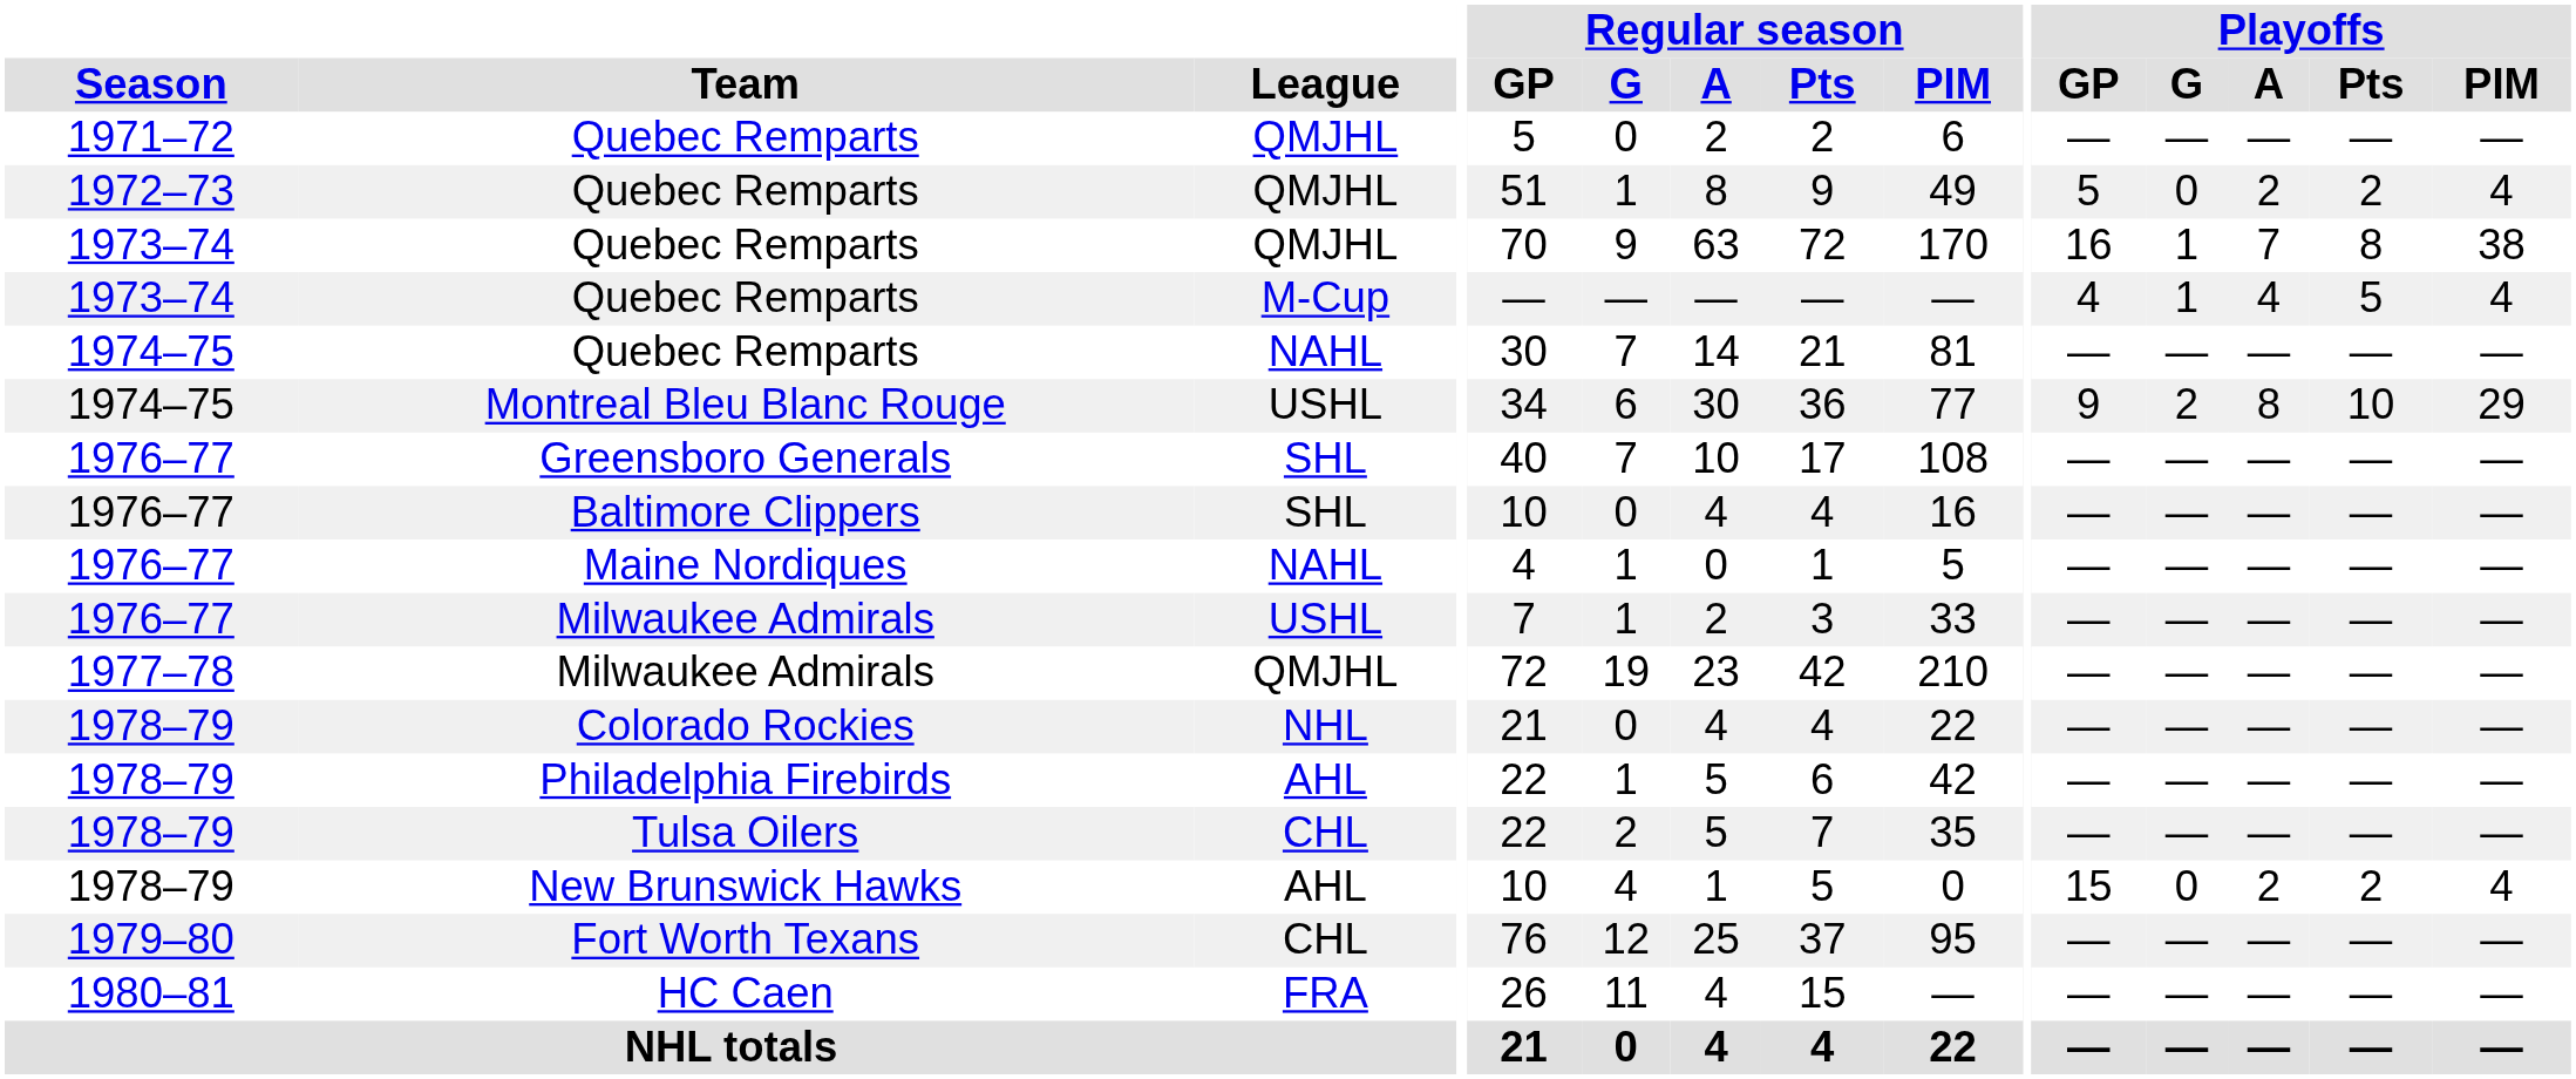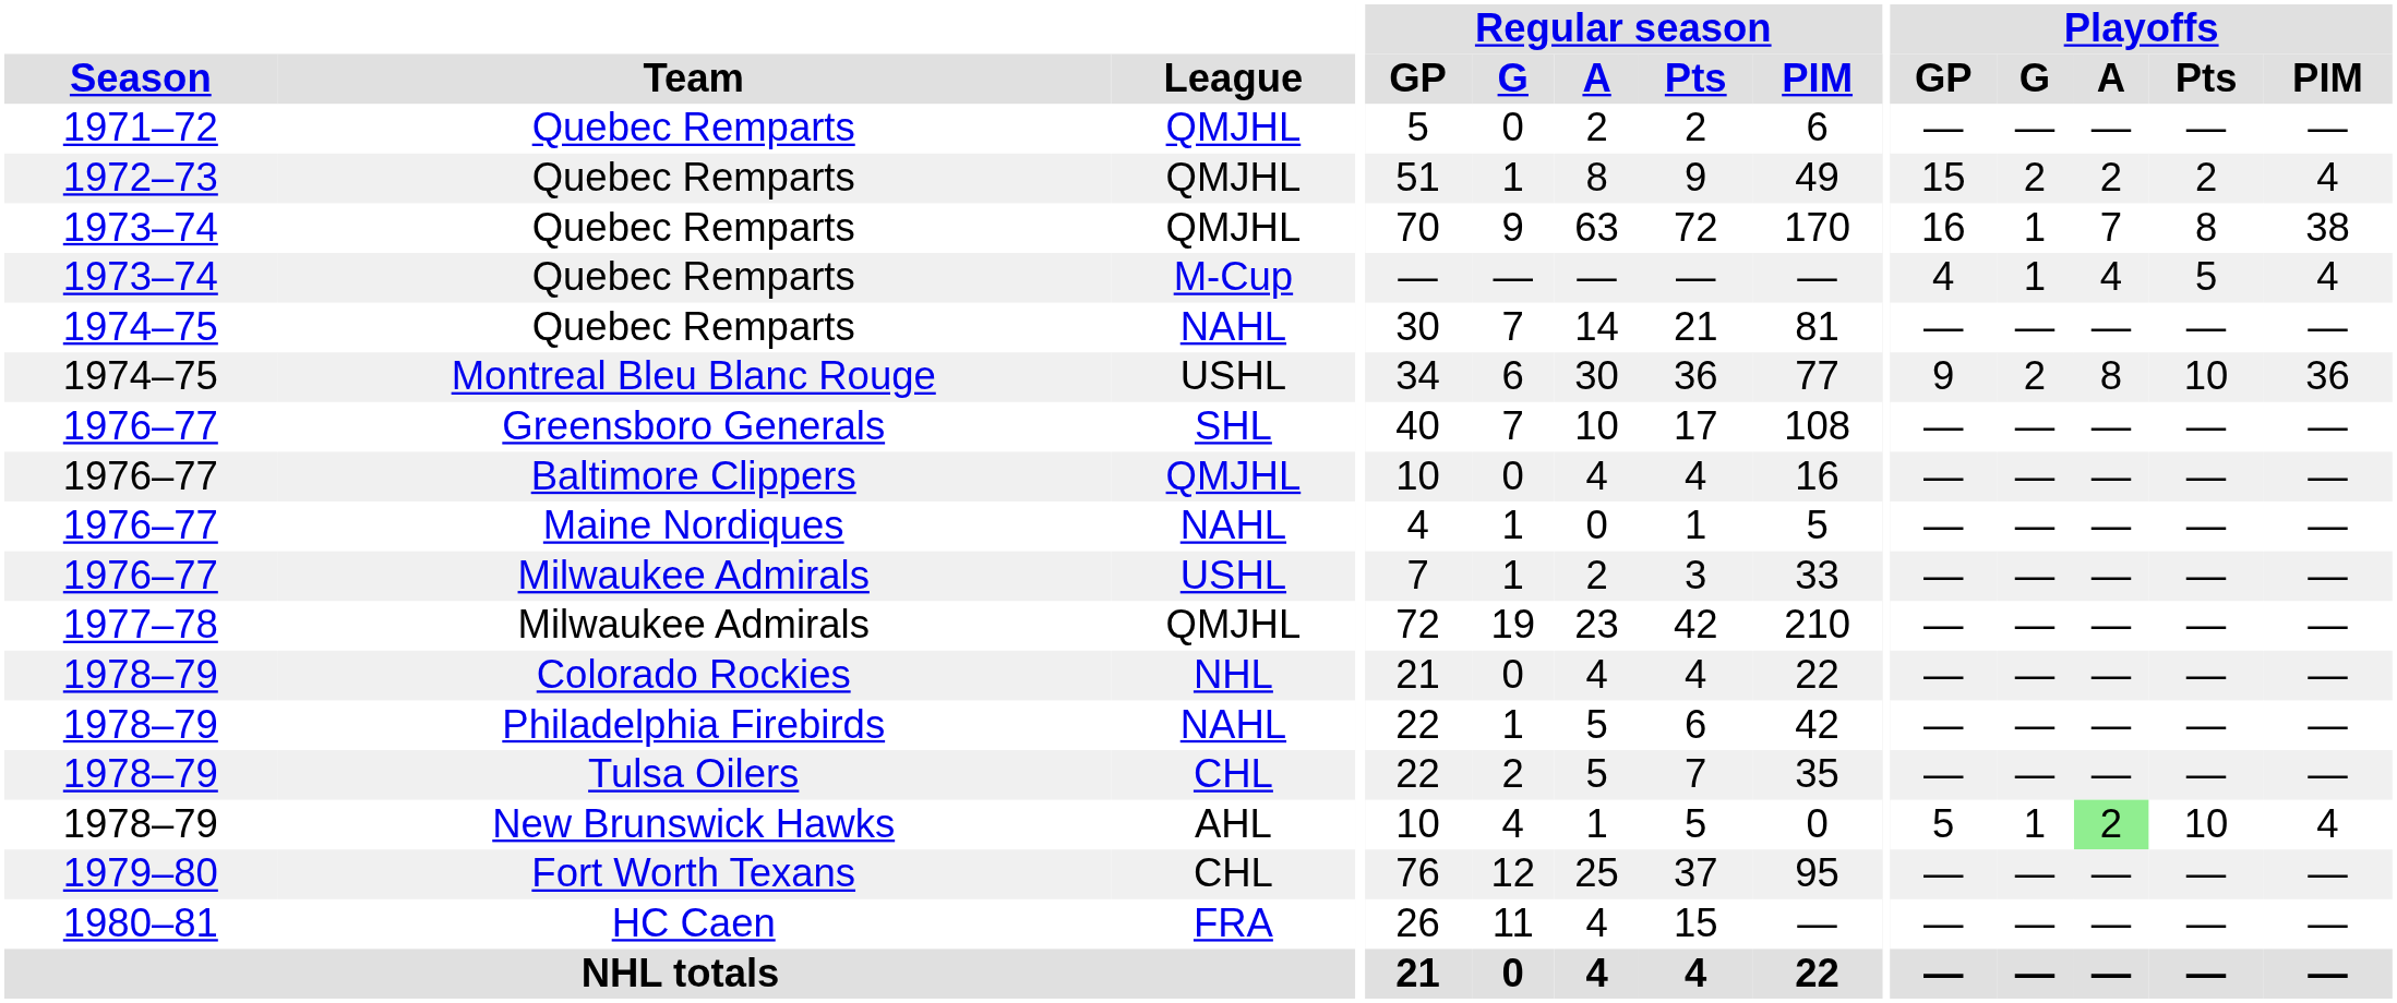1972–73 / Quebec Remparts | Playoffs / GP: 5 -> 15
1972–73 / Quebec Remparts | Playoffs / G: 0 -> 2
Montreal Bleu Blanc Rouge | Playoffs / PIM: 29 -> 36
Baltimore Clippers | League: SHL -> QMJHL
Philadelphia Firebirds | League: AHL -> NAHL
New Brunswick Hawks | Playoffs / GP: 15 -> 5
New Brunswick Hawks | Playoffs / G: 0 -> 1
New Brunswick Hawks | Playoffs / A: no background -> lightgreen background
New Brunswick Hawks | Playoffs / Pts: 2 -> 10
